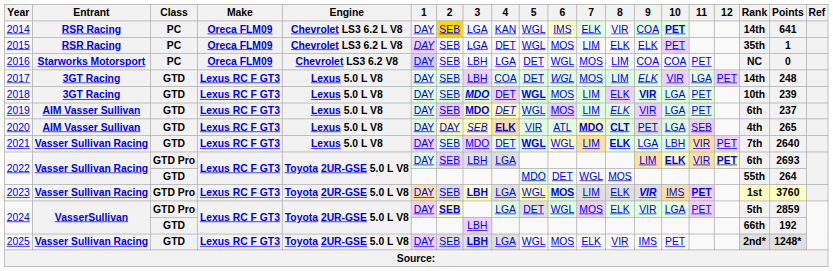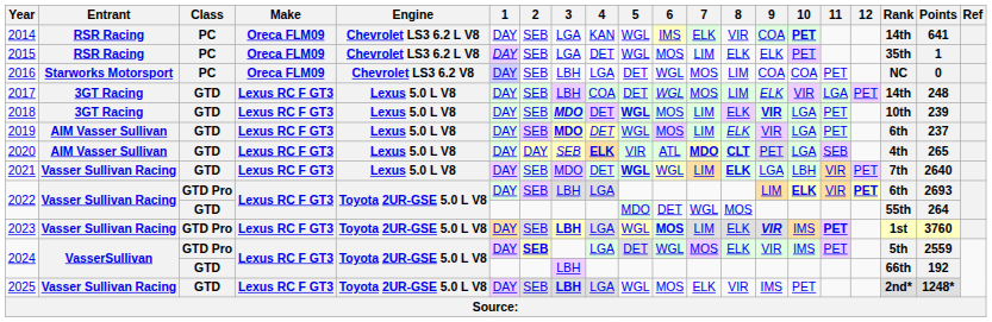2014 | 2: gold background -> no background
2024 / GTD Pro | 10: LGA -> IMS
2024 / GTD Pro | Points: 2859 -> 2559
